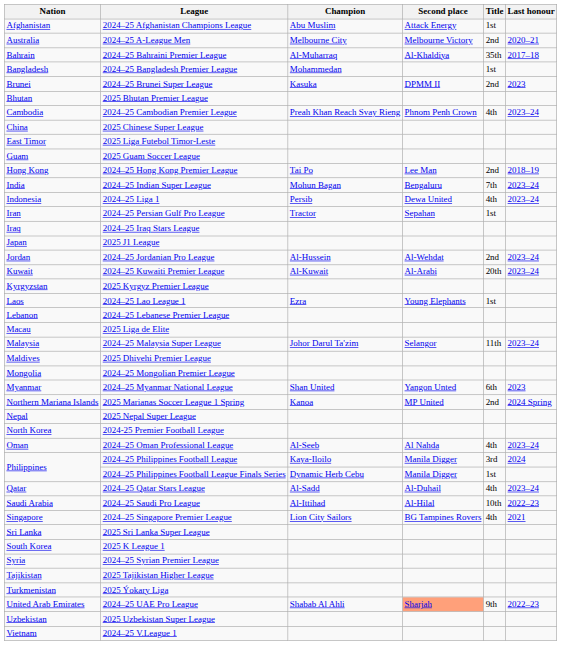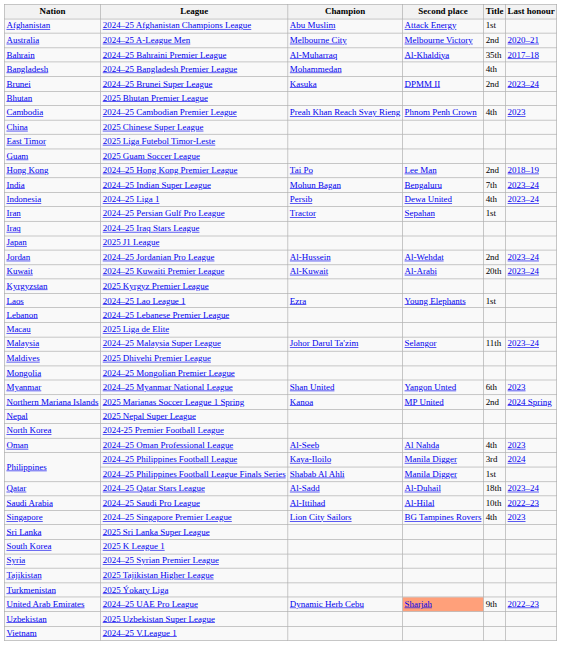2024–25 Bangladesh Premier League | Title: 1st -> 4th
2024–25 Brunei Super League | Last honour: 2023 -> 2023–24
2024–25 Cambodian Premier League | Last honour: 2023–24 -> 2023
2024–25 Oman Professional League | Last honour: 2023–24 -> 2023
2024–25 Philippines Football League Finals Series | Champion: Dynamic Herb Cebu -> Shabab Al Ahli
2024–25 Qatar Stars League | Title: 4th -> 18th
2024–25 Singapore Premier League | Last honour: 2021 -> 2023
2024–25 UAE Pro League | Champion: Shabab Al Ahli -> Dynamic Herb Cebu
